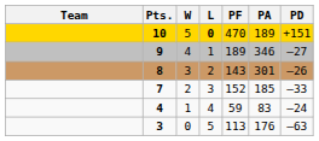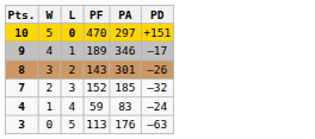- column: Team
10 | PA: 189 -> 297
9 | PD: –27 -> –17
7 | PD: –33 -> –32
